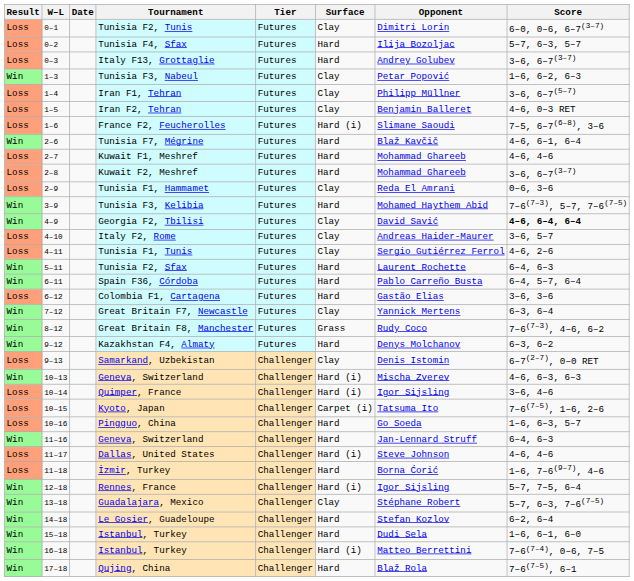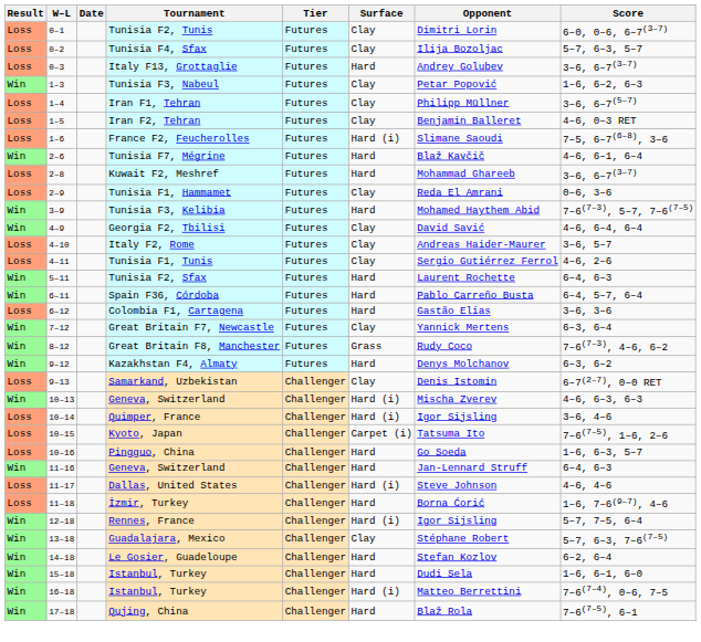Tunisia F4, Sfax | Surface: Hard -> Clay
- row: Loss | 2–7 | Kuwait F1, Meshref | Futures | Hard | Mohammad Ghareeb | 4–6, 4–6
Georgia F2, Tbilisi | Score: bold -> normal
